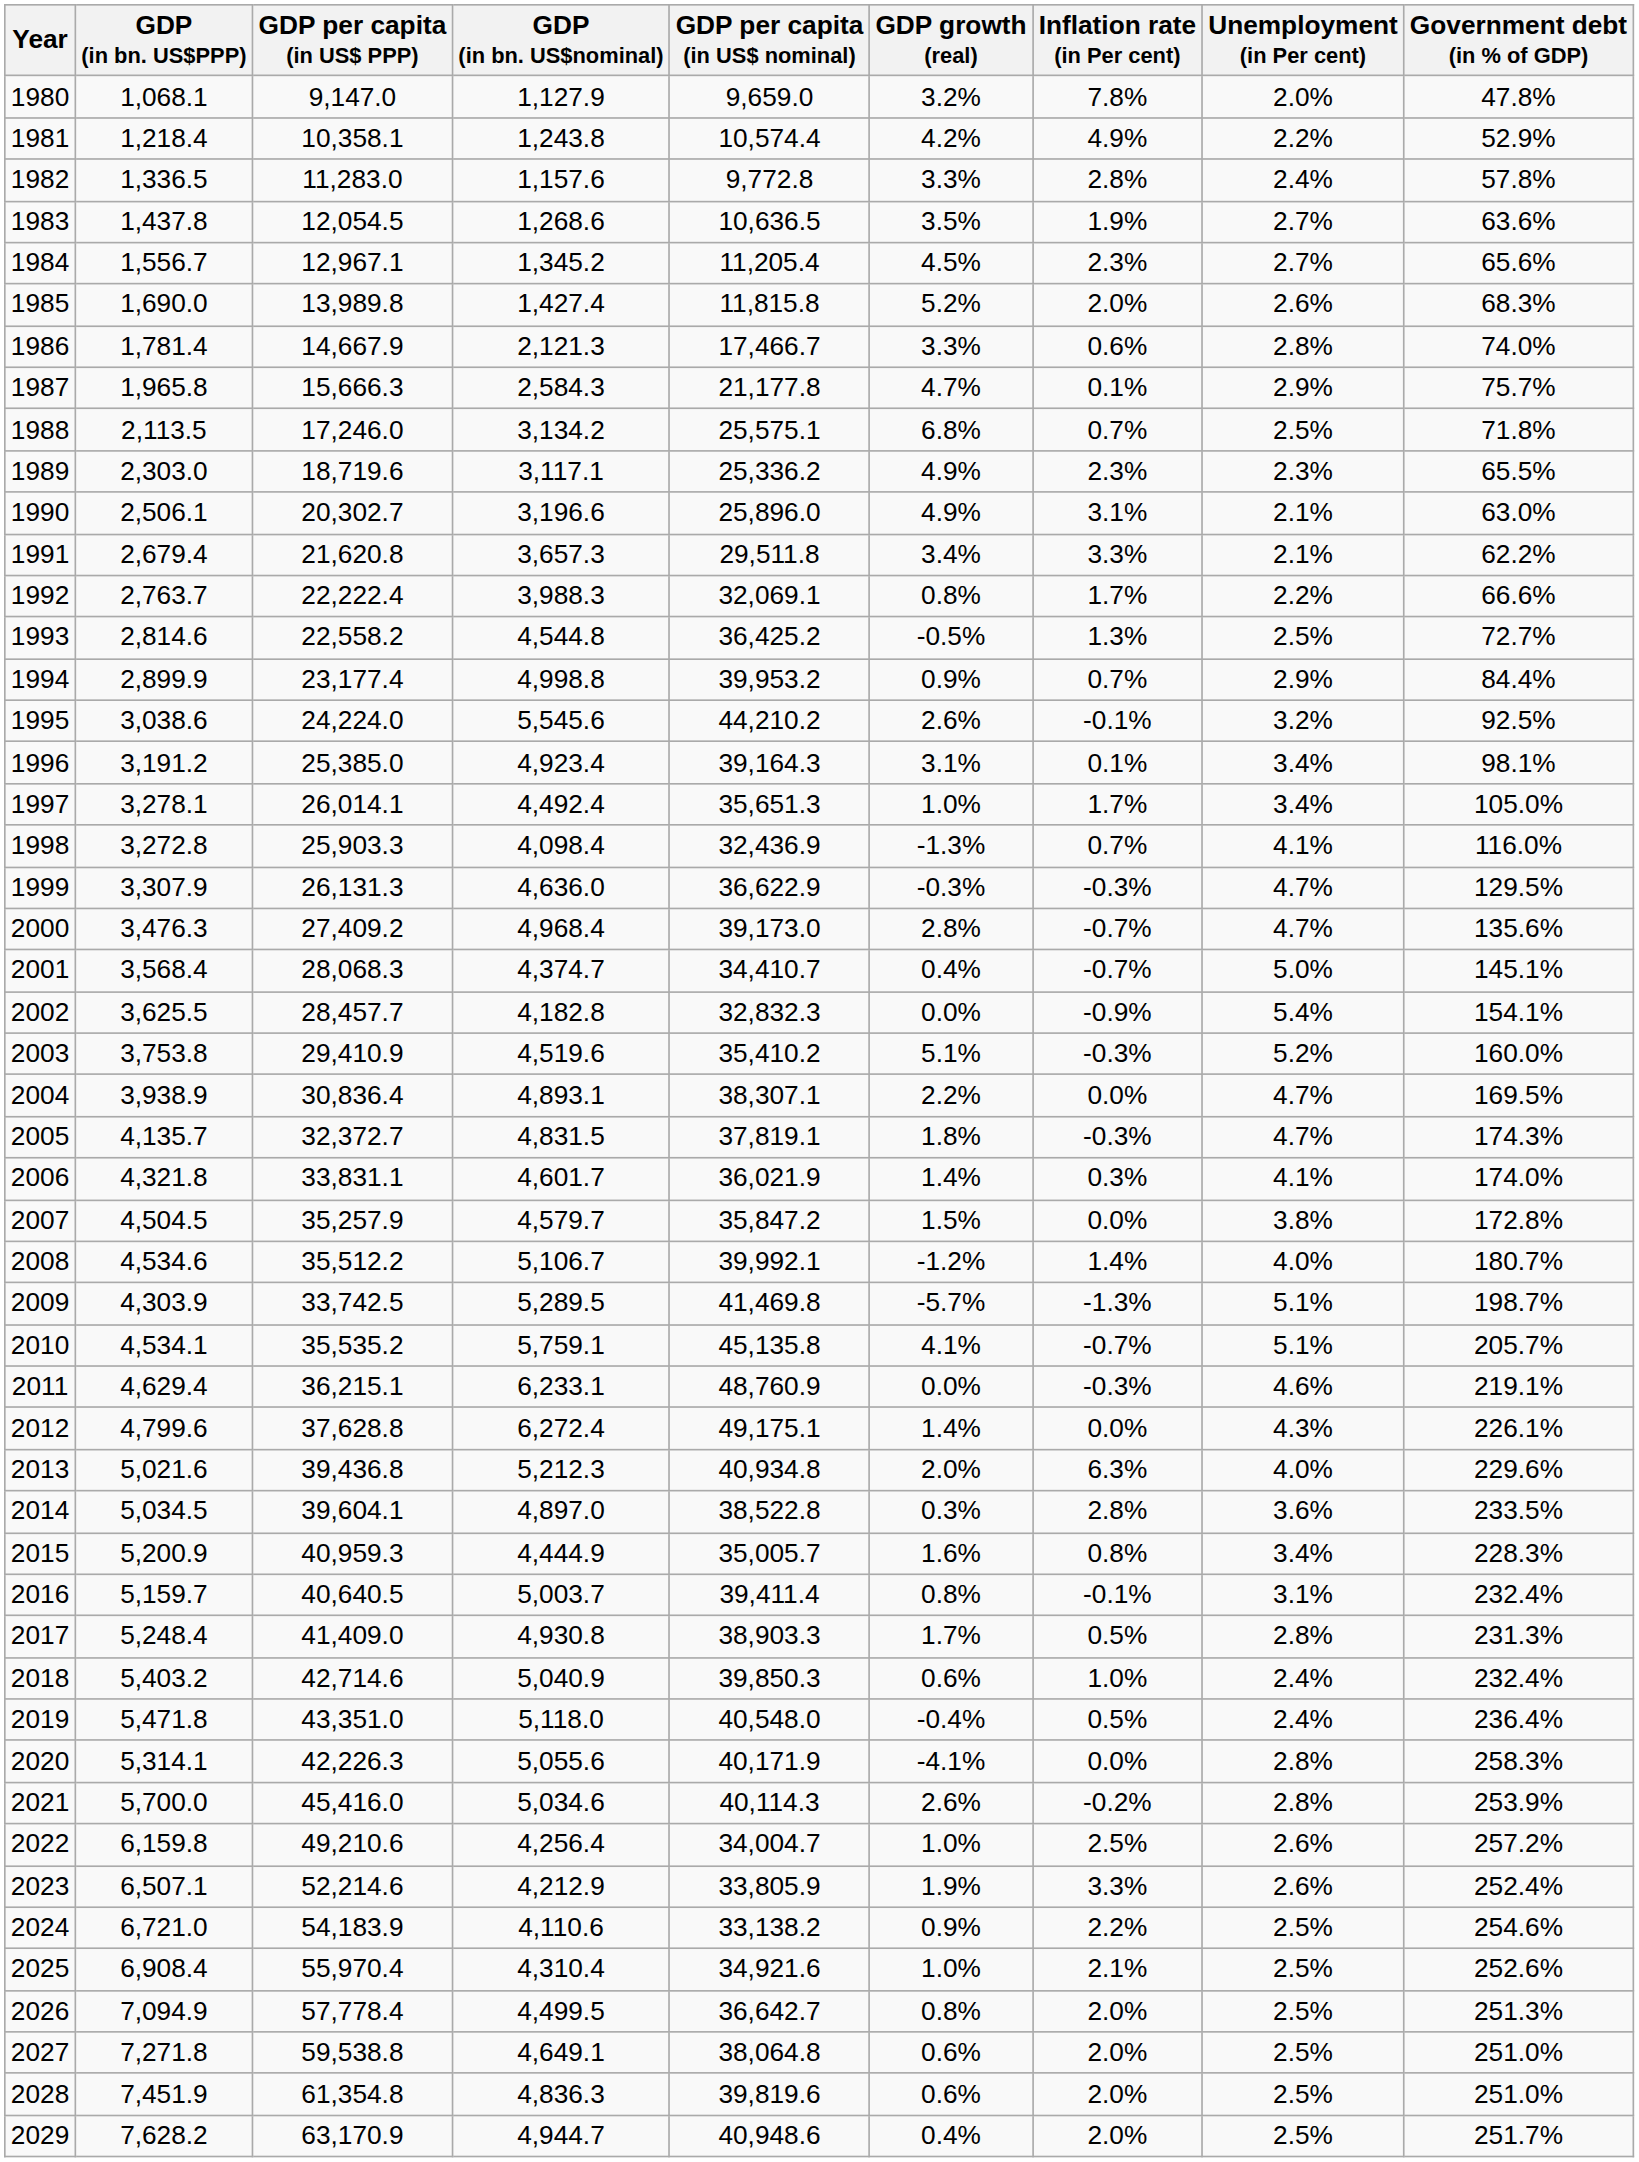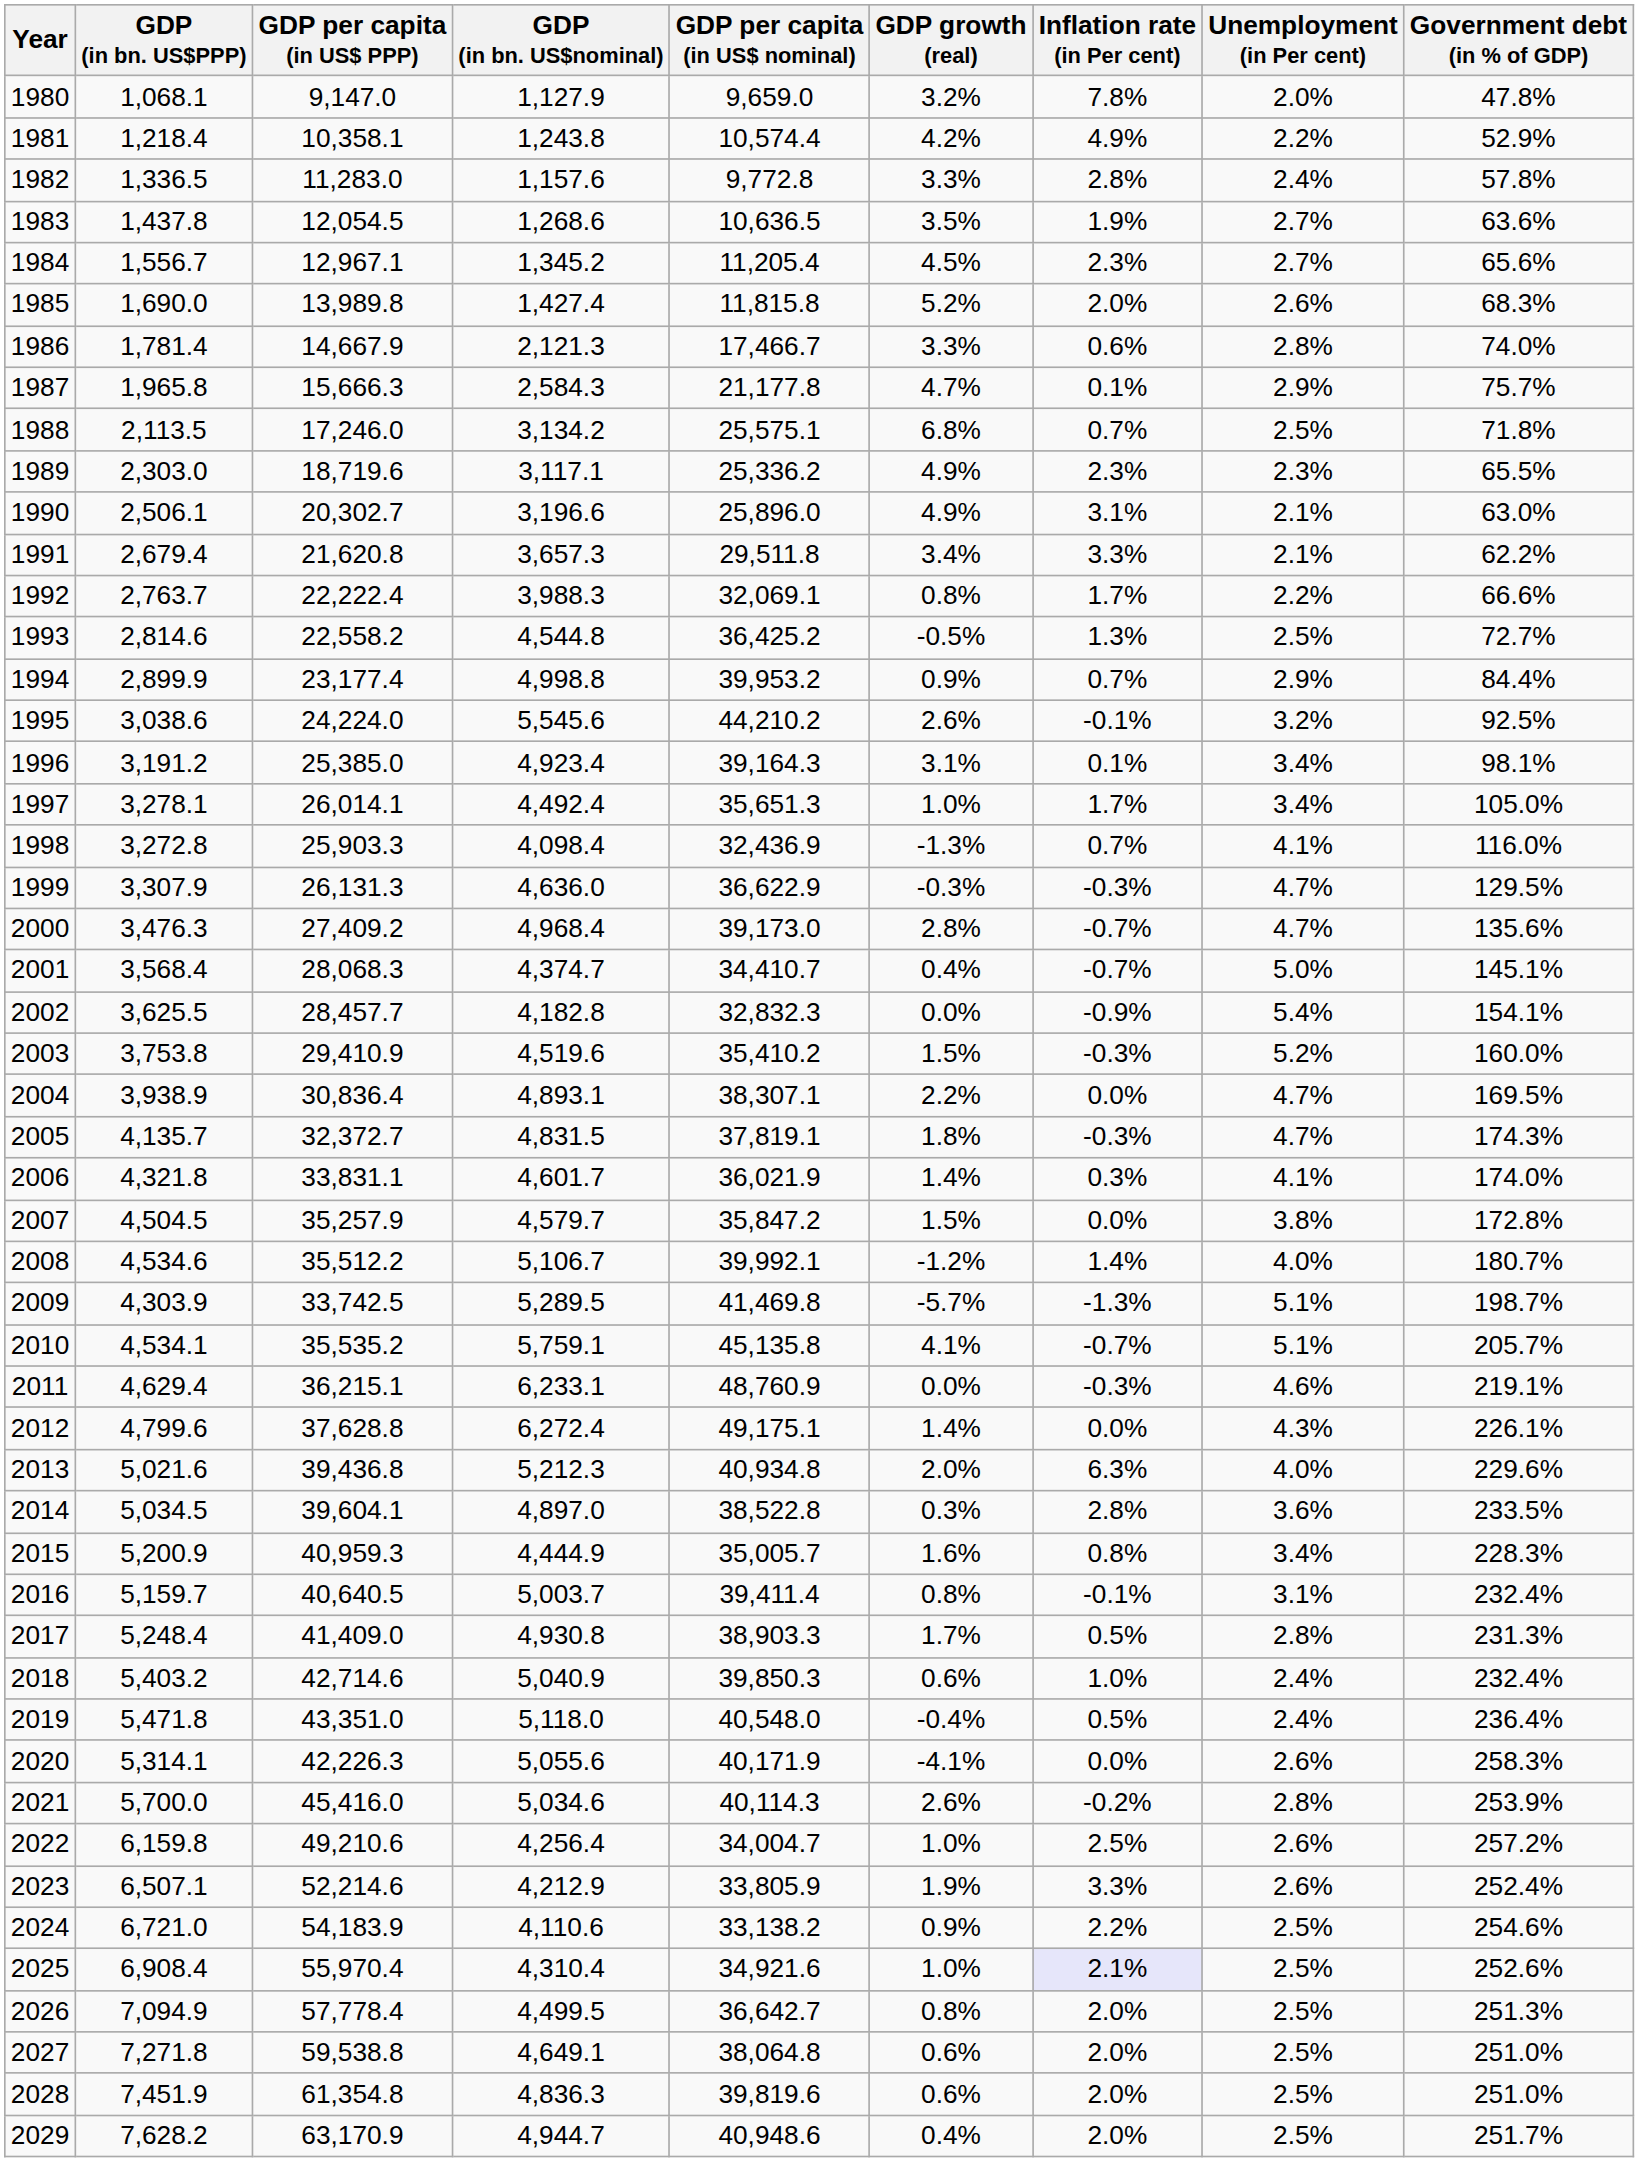2003 | GDP growth (real): 5.1% -> 1.5%
2020 | Unemployment (in Per cent): 2.8% -> 2.6%
2025 | Inflation rate (in Per cent): no background -> lavender background
